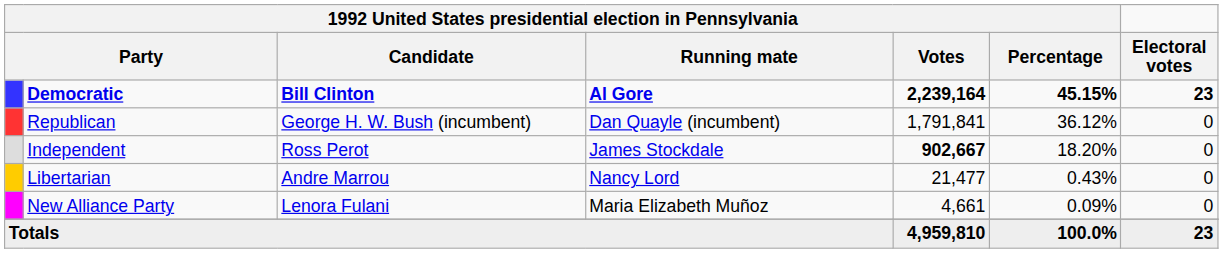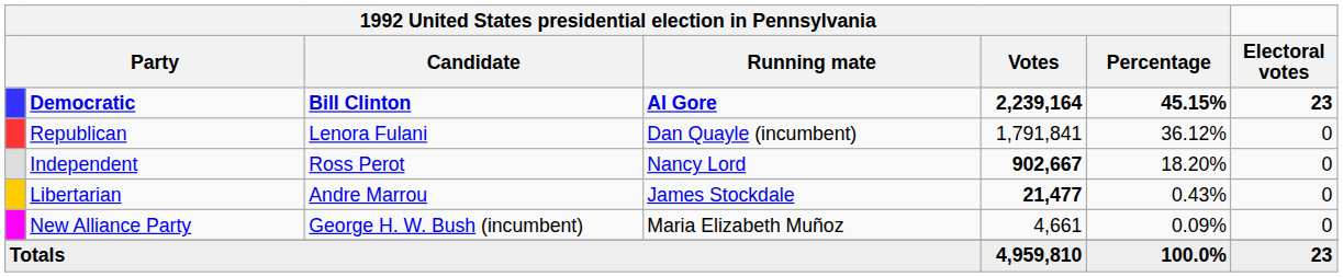Republican | column 3: George H. W. Bush (incumbent) -> Lenora Fulani
Independent | column 4: James Stockdale -> Nancy Lord
Libertarian | column 4: Nancy Lord -> James Stockdale
Libertarian | column 5: normal -> bold
New Alliance Party | column 3: Lenora Fulani -> George H. W. Bush (incumbent)
